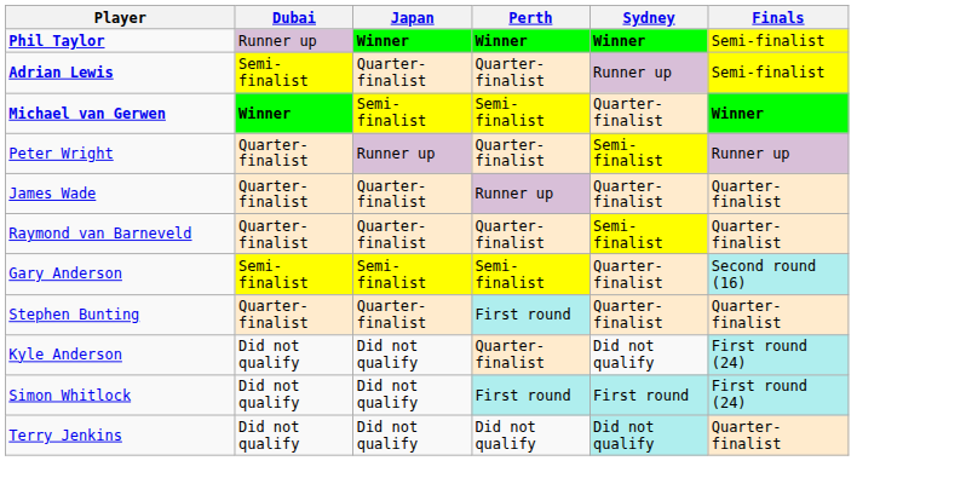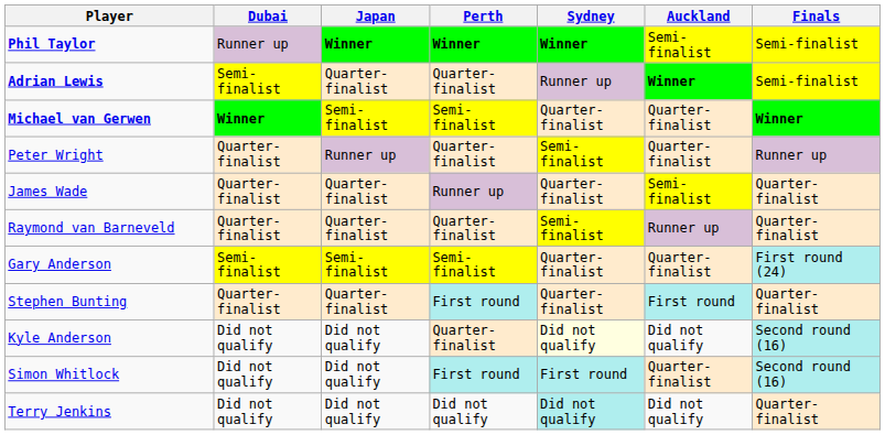+ column: Auckland | Semi-finalist | Winner | Quarter-finalist | Quarter-finalist | Semi-finalist | Runner up | Quarter-finalist | First round | Did not qualify | Quarter-finalist | Did not qualify
Gary Anderson | Finals: Second round (16) -> First round (24)
Kyle Anderson | Sydney: no background -> lightyellow background
Kyle Anderson | Finals: First round (24) -> Second round (16)
Simon Whitlock | Finals: First round (24) -> Second round (16)
